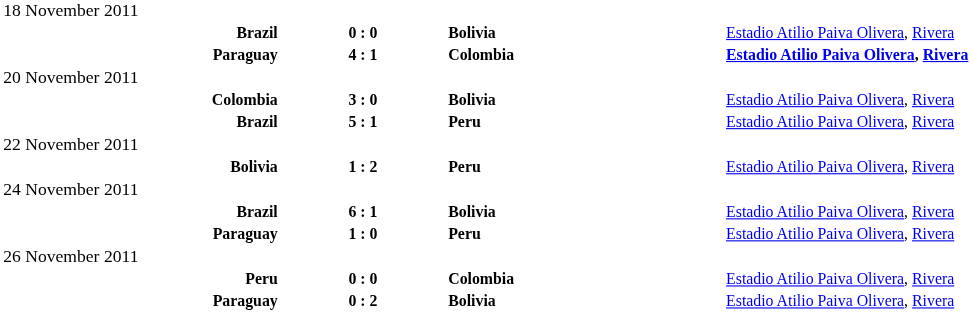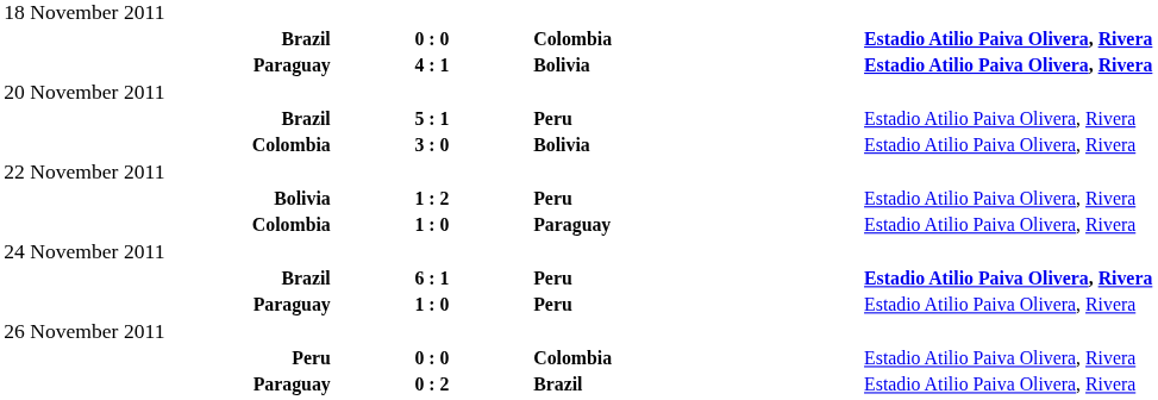Brazil / 0 : 0 | column 3: Bolivia -> Colombia
Brazil / 0 : 0 | column 4: normal -> bold
Paraguay / 4 : 1 | column 3: Colombia -> Bolivia
rows swapped: Brazil / 5 : 1 <-> Colombia / 3 : 0
+ row: Colombia | 1 : 0 | Paraguay | Estadio Atilio Paiva Olivera, Rivera
Brazil / 6 : 1 | column 3: Bolivia -> Peru
Brazil / 6 : 1 | column 4: normal -> bold
Paraguay / 0 : 2 | column 3: Bolivia -> Brazil
